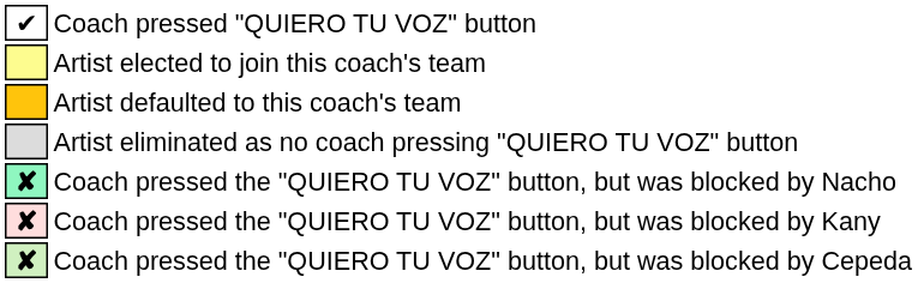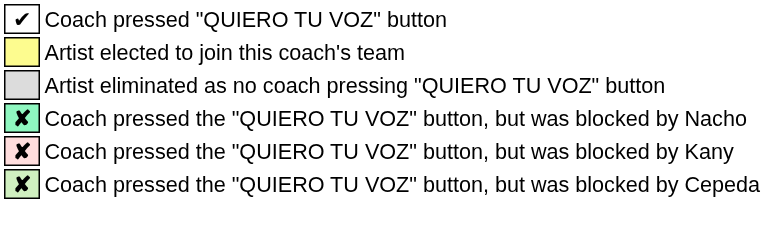- row: Artist defaulted to this coach's team
